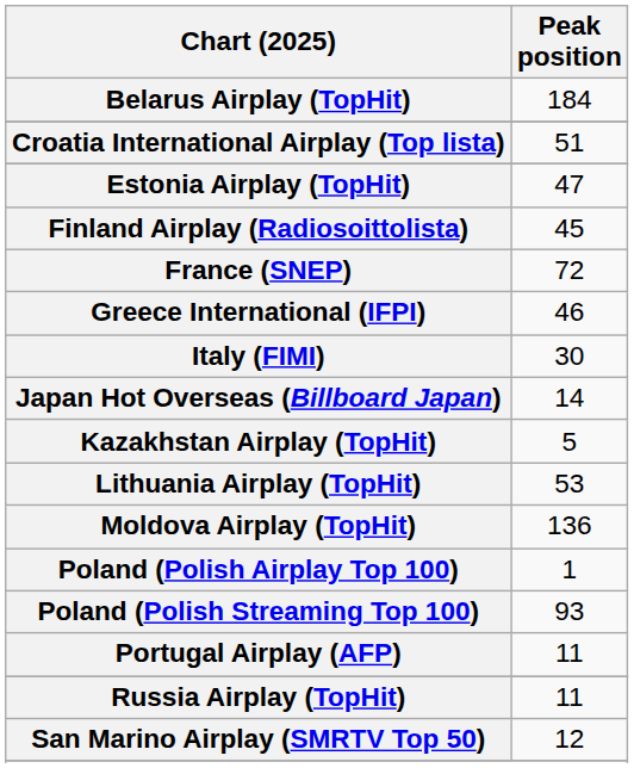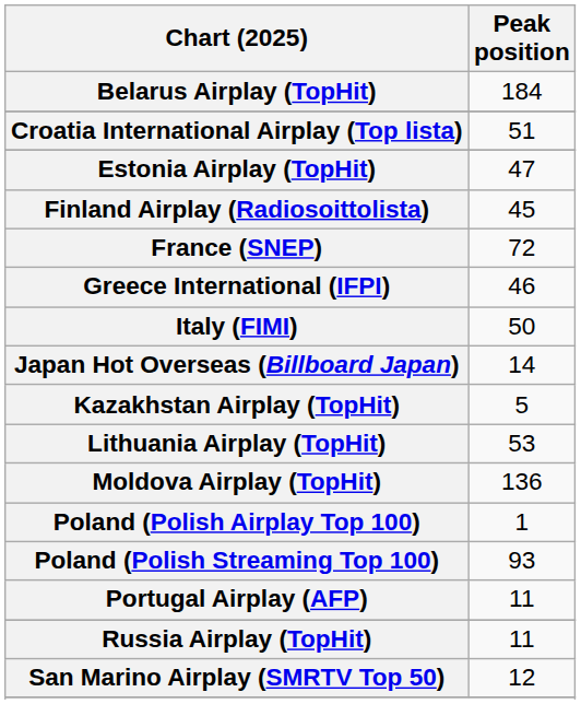Italy (FIMI) | Peak position: 30 -> 50
